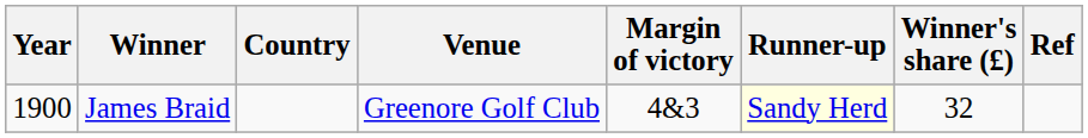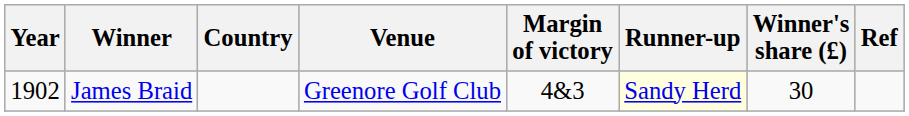James Braid | Year: 1900 -> 1902
James Braid | Winner's share (£): 32 -> 30
